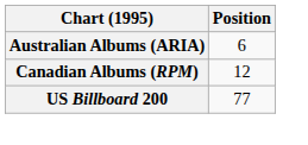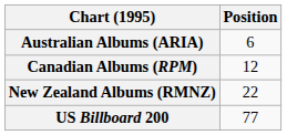+ row: New Zealand Albums (RMNZ) | 22
